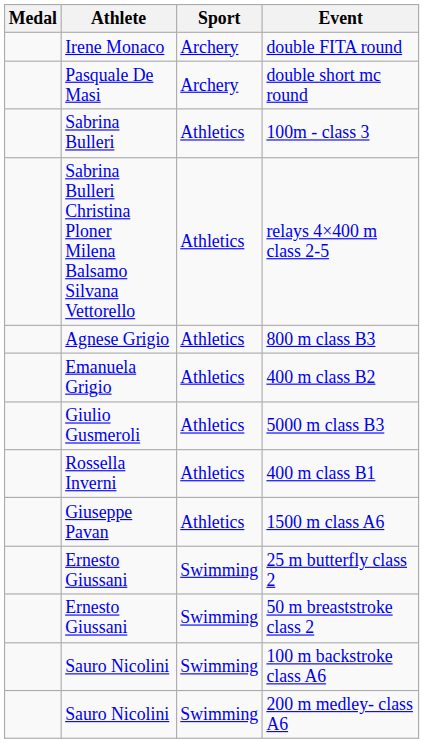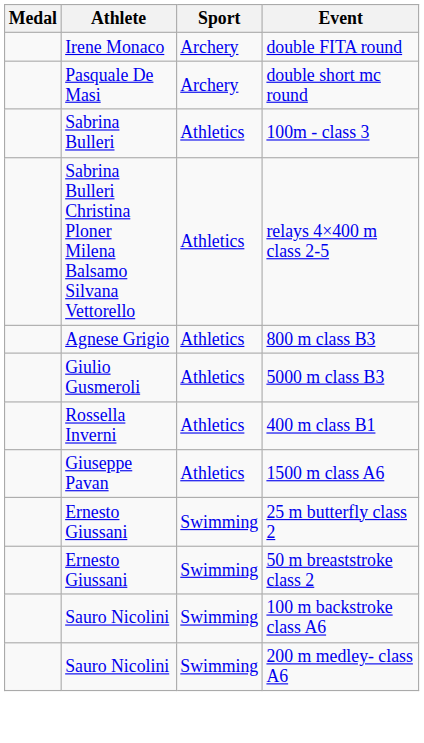- row: Emanuela Grigio | Athletics | 400 m class B2
